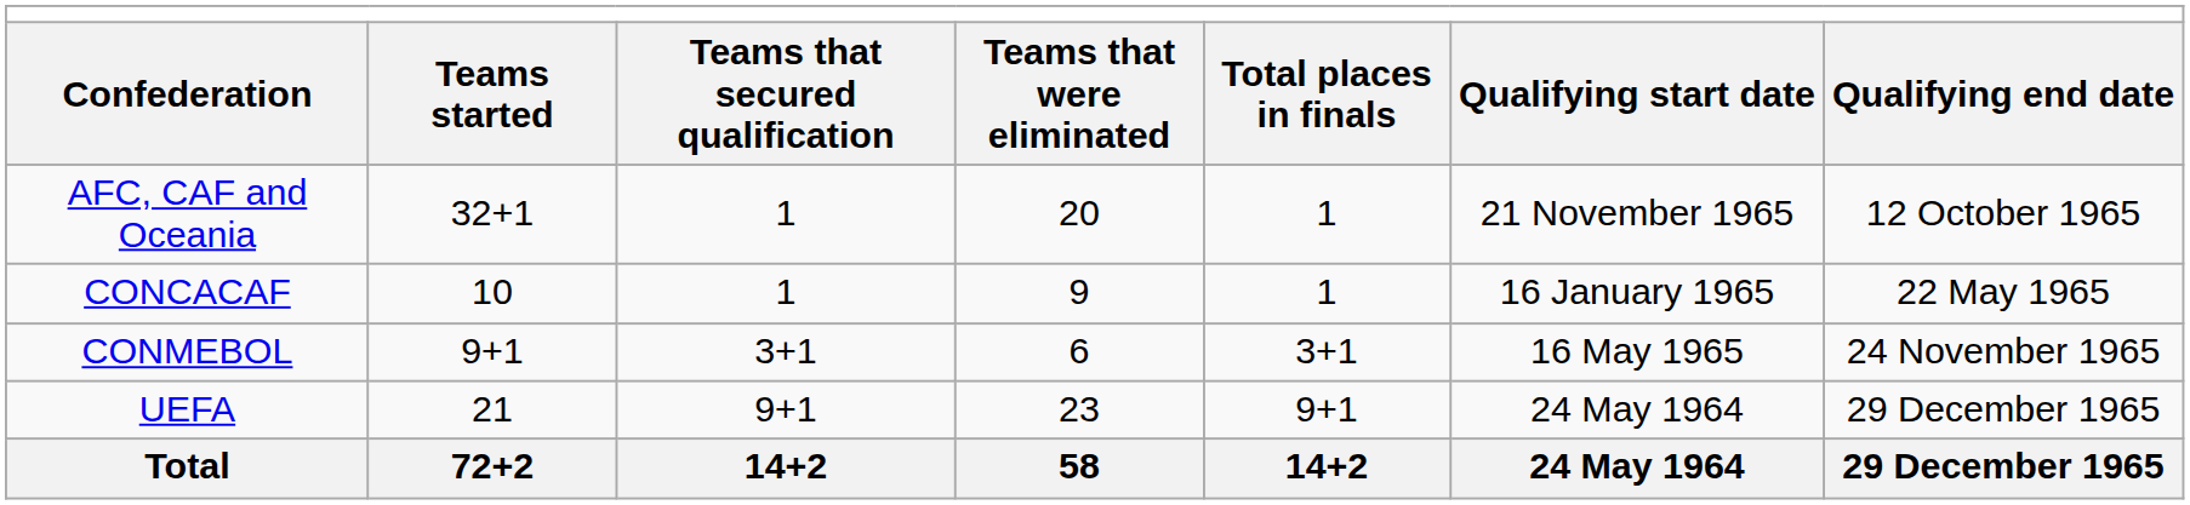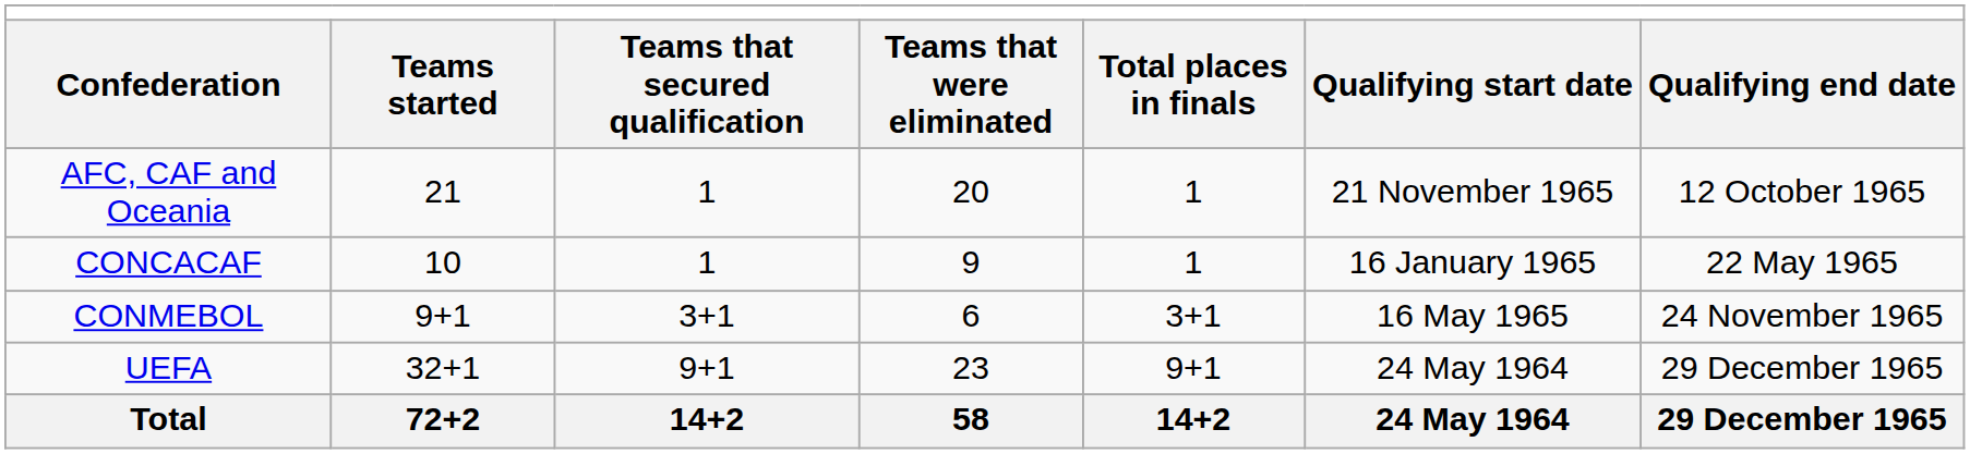AFC, CAF and Oceania | column 2: 32+1 -> 21
UEFA | column 2: 21 -> 32+1
